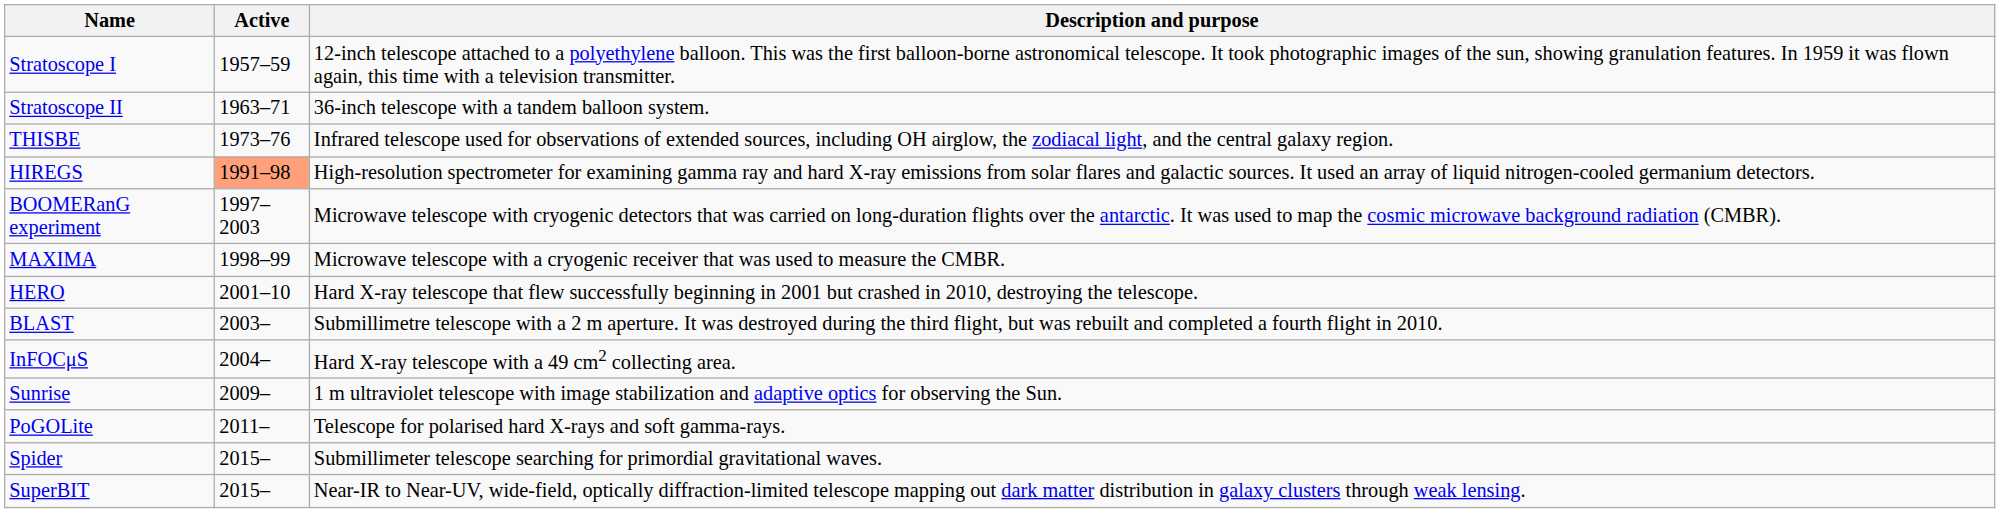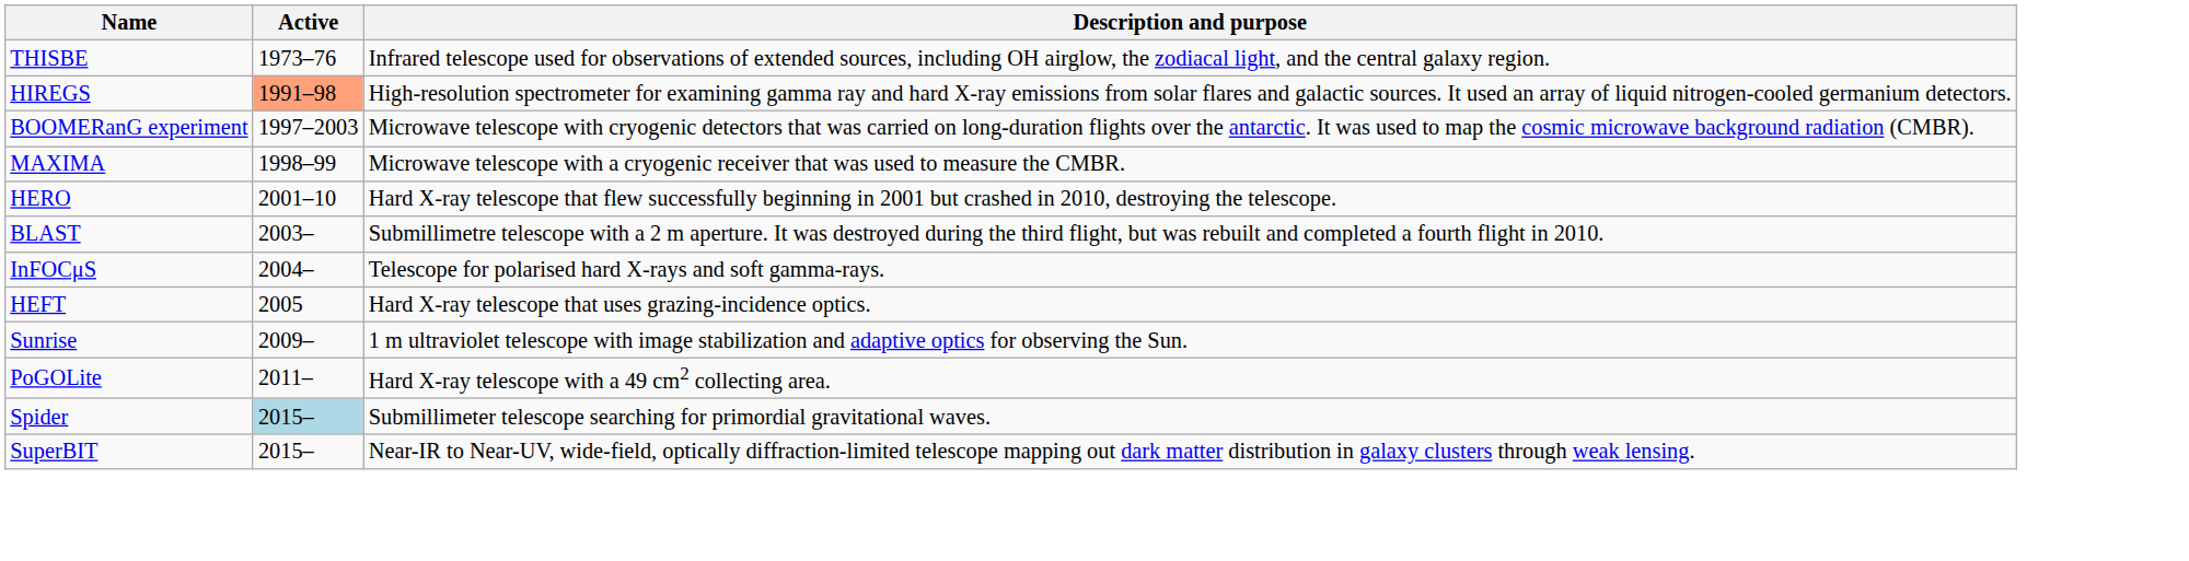- row: Stratoscope I | 1957–59 | 12-inch telescope attached to a polyethylene balloon. This was the first balloon-borne astronomical telescope. It took photographic images of the sun, showing granulation features. In 1959 it was flown again, this time with a television transmitter.
- row: Stratoscope II | 1963–71 | 36-inch telescope with a tandem balloon system.
InFOCμS | Description and purpose: Hard X-ray telescope with a 49 cm2 collecting area. -> Telescope for polarised hard X-rays and soft gamma-rays.
+ row: HEFT | 2005 | Hard X-ray telescope that uses grazing-incidence optics.
PoGOLite | Description and purpose: Telescope for polarised hard X-rays and soft gamma-rays. -> Hard X-ray telescope with a 49 cm2 collecting area.
Spider | Active: no background -> lightblue background
